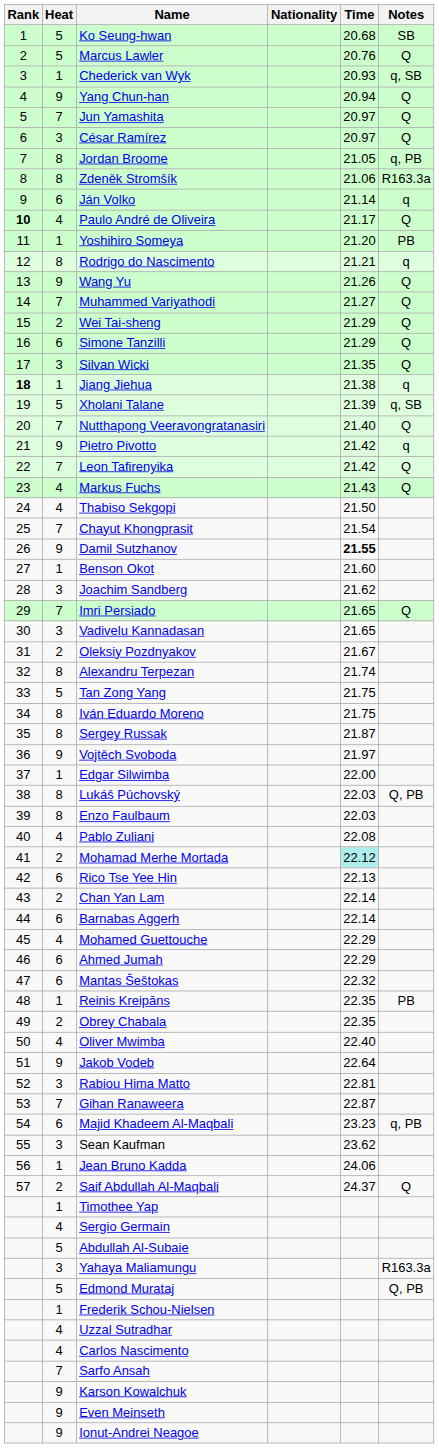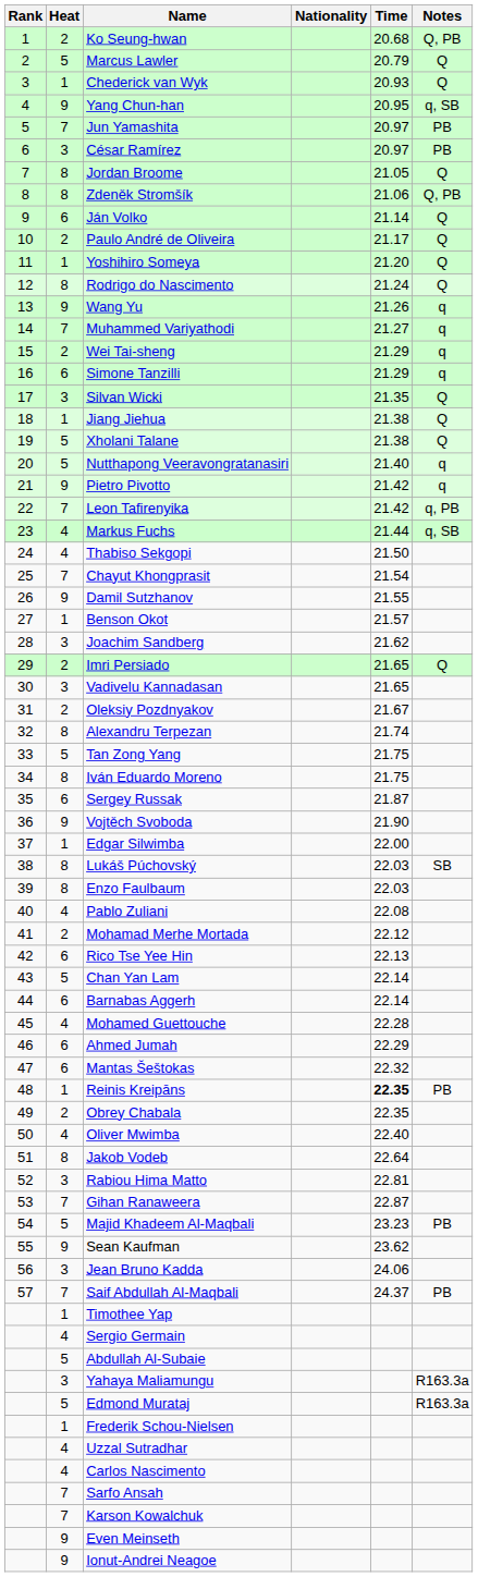Ko Seung-hwan | Heat: 5 -> 2
Ko Seung-hwan | Notes: SB -> Q, PB
Marcus Lawler | Time: 20.76 -> 20.79
Chederick van Wyk | Notes: q, SB -> Q
Yang Chun-han | Time: 20.94 -> 20.95
Yang Chun-han | Notes: Q -> q, SB
Jun Yamashita | Notes: Q -> PB
César Ramírez | Notes: Q -> PB
Jordan Broome | Notes: q, PB -> Q
Zdeněk Stromšík | Notes: R163.3a -> Q, PB
Ján Volko | Notes: q -> Q
Paulo André de Oliveira | Rank: bold -> normal
Paulo André de Oliveira | Heat: 4 -> 2
Yoshihiro Someya | Notes: PB -> Q
Rodrigo do Nascimento | Time: 21.21 -> 21.24
Rodrigo do Nascimento | Notes: q -> Q
Wang Yu | Notes: Q -> q
Muhammed Variyathodi | Notes: Q -> q
Wei Tai-sheng | Notes: Q -> q
Simone Tanzilli | Notes: Q -> q
Jiang Jiehua | Rank: bold -> normal
Jiang Jiehua | Notes: q -> Q
Xholani Talane | Time: 21.39 -> 21.38
Xholani Talane | Notes: q, SB -> Q
Nutthapong Veeravongratanasiri | Heat: 7 -> 5
Nutthapong Veeravongratanasiri | Notes: Q -> q
Leon Tafirenyika | Notes: Q -> q, PB
Markus Fuchs | Time: 21.43 -> 21.44
Markus Fuchs | Notes: Q -> q, SB
Damil Sutzhanov | Time: bold -> normal
Benson Okot | Time: 21.60 -> 21.57
Imri Persiado | Heat: 7 -> 2
Sergey Russak | Heat: 8 -> 6
Vojtěch Svoboda | Time: 21.97 -> 21.90
Lukáš Púchovský | Notes: Q, PB -> SB
Mohamad Merhe Mortada | Time: paleturquoise background -> no background
Chan Yan Lam | Heat: 2 -> 5
Mohamed Guettouche | Time: 22.29 -> 22.28
Reinis Kreipāns | Time: normal -> bold
Jakob Vodeb | Heat: 9 -> 8
Majid Khadeem Al-Maqbali | Heat: 6 -> 5
Majid Khadeem Al-Maqbali | Notes: q, PB -> PB
Sean Kaufman | Heat: 3 -> 9
Jean Bruno Kadda | Heat: 1 -> 3
Saif Abdullah Al-Maqbali | Heat: 2 -> 7
Saif Abdullah Al-Maqbali | Notes: Q -> PB
Edmond Murataj | Notes: Q, PB -> R163.3a
Karson Kowalchuk | Heat: 9 -> 7
